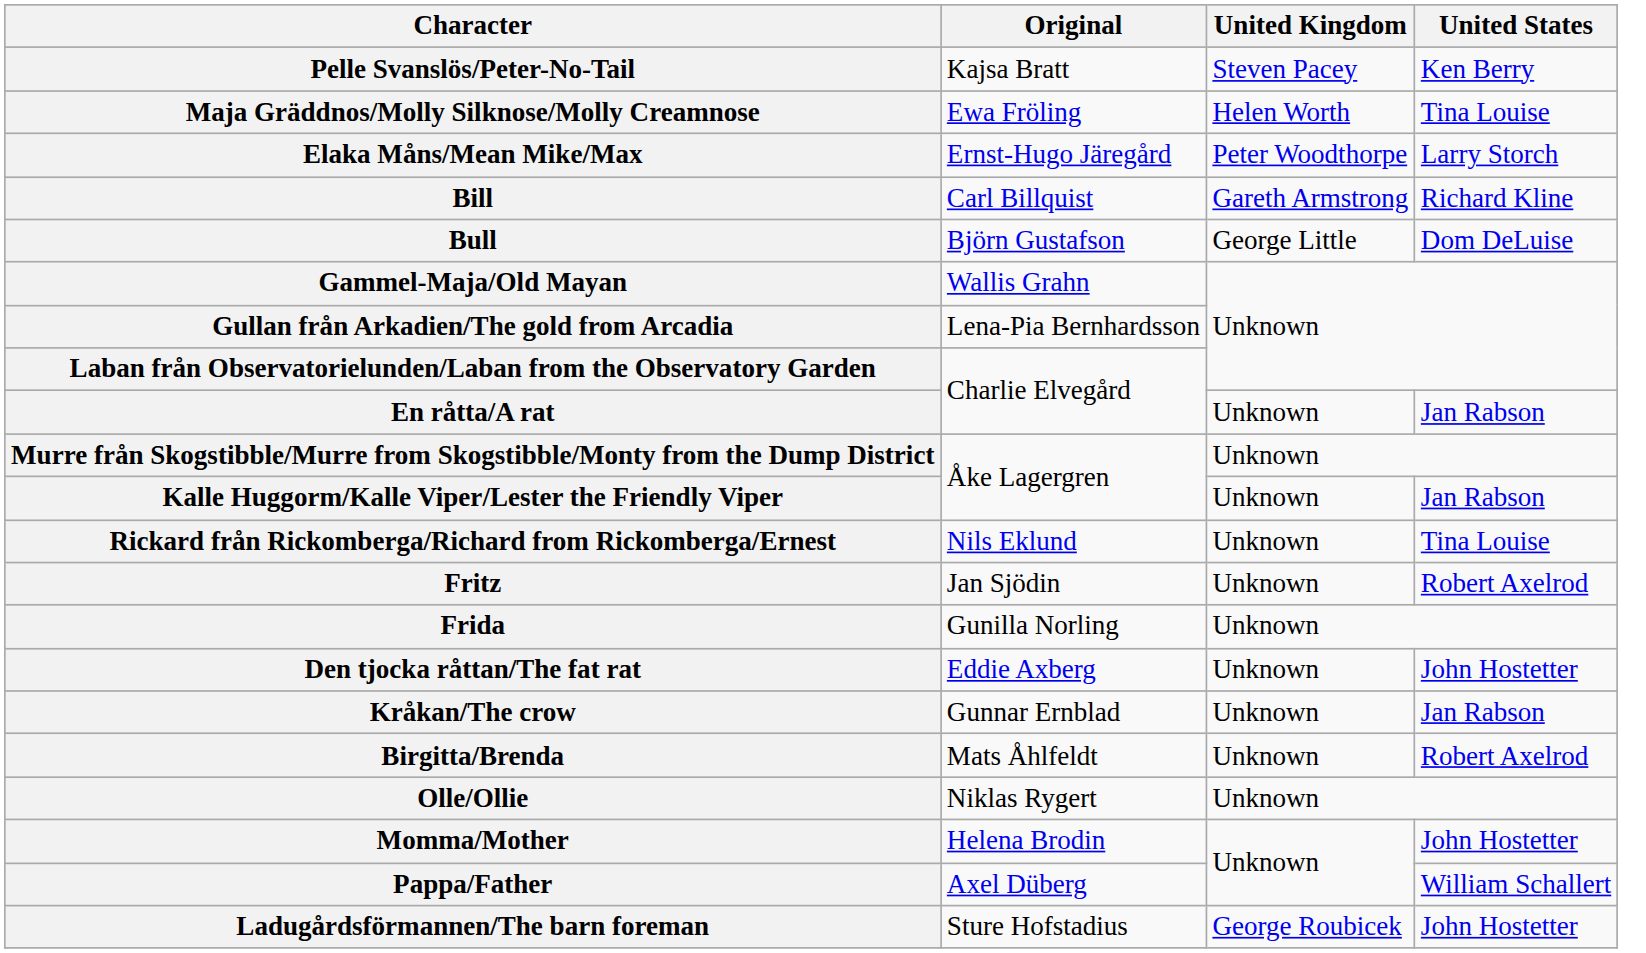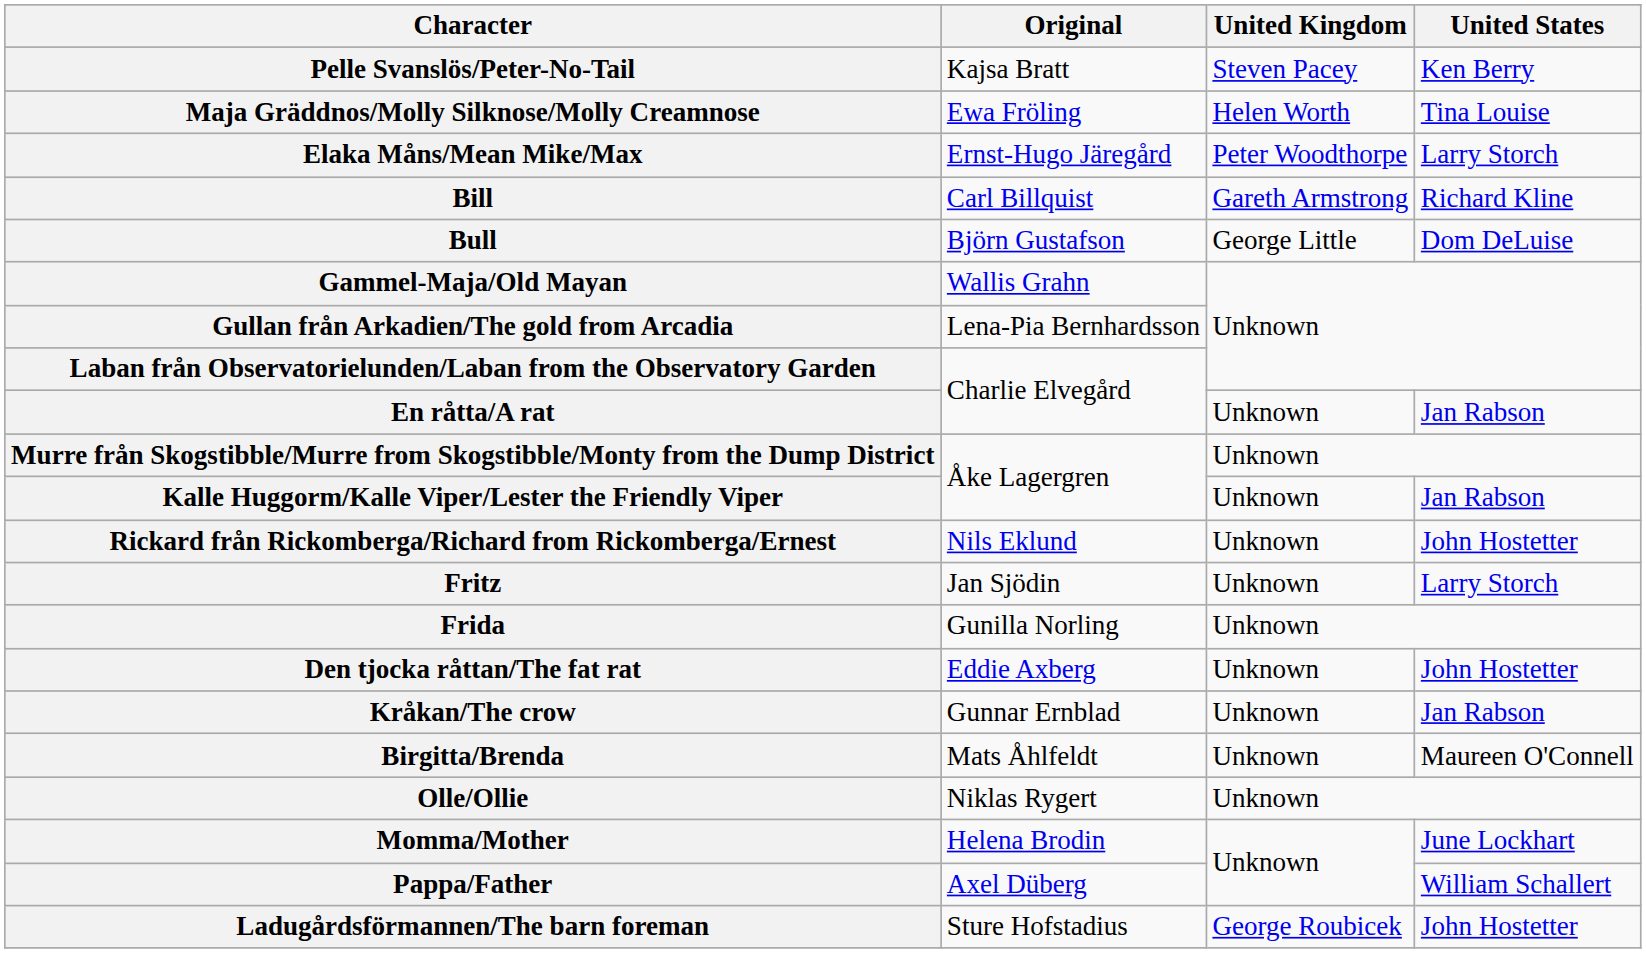Rickard från Rickomberga/Richard from Rickomberga/Ernest | United States: Tina Louise -> John Hostetter
Fritz | United States: Robert Axelrod -> Larry Storch
Birgitta/Brenda | United States: Robert Axelrod -> Maureen O'Connell
Momma/Mother | United States: John Hostetter -> June Lockhart
